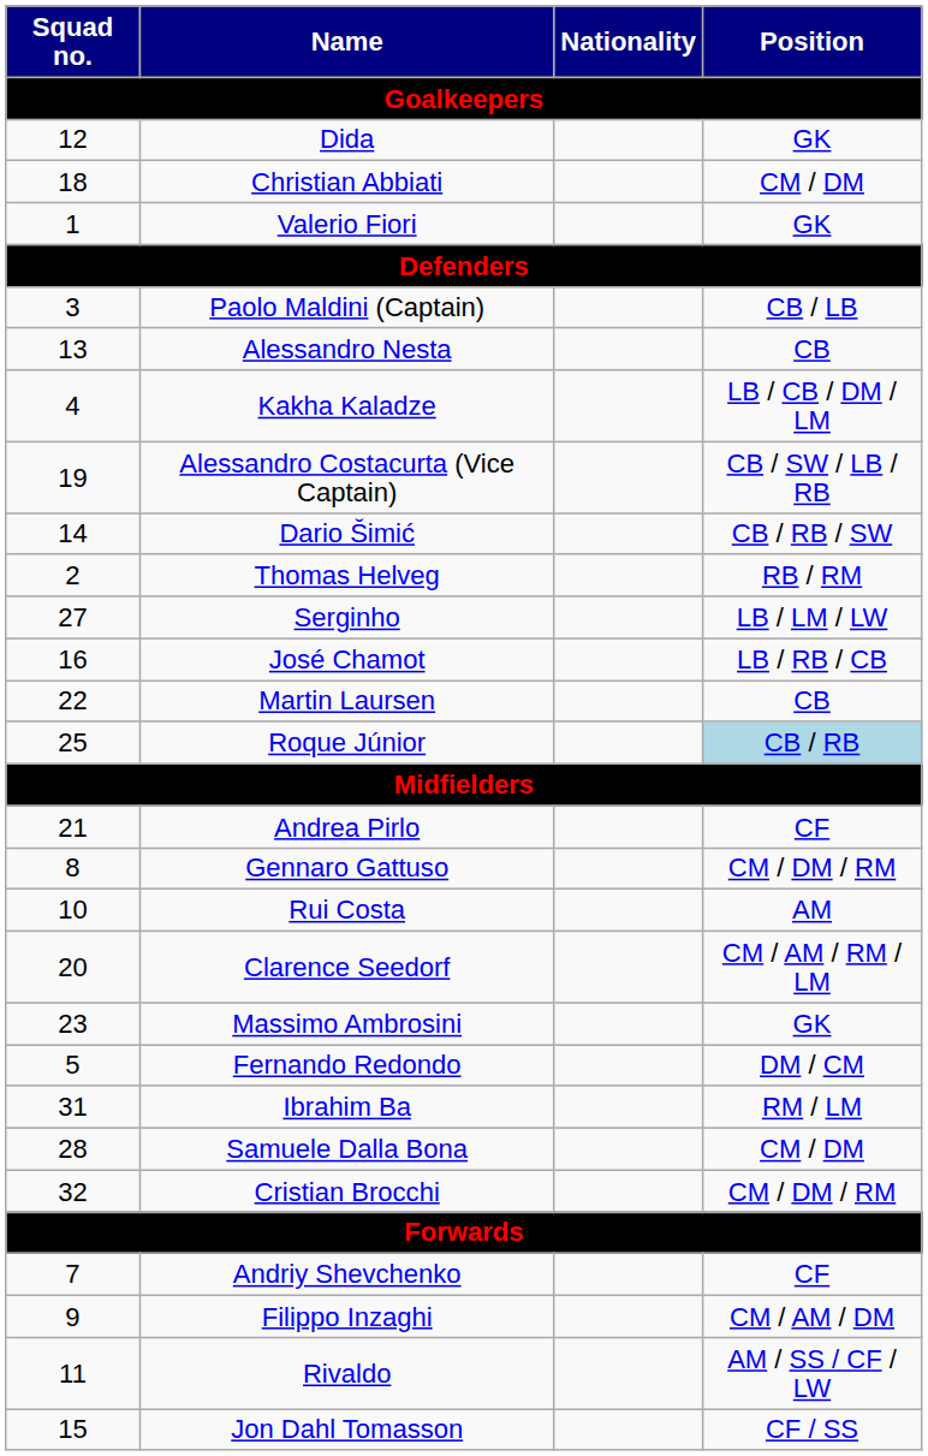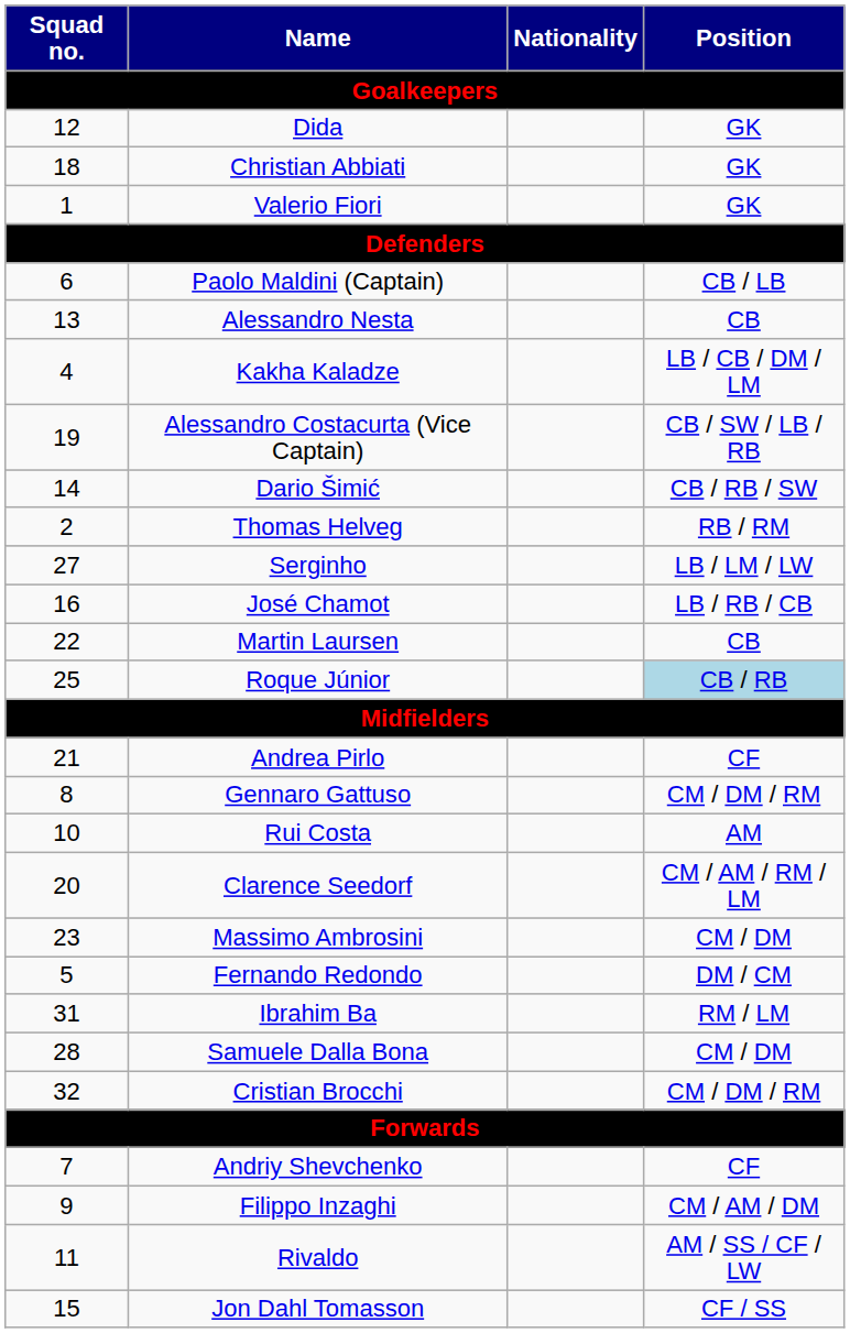Christian Abbiati | Position / Goalkeepers: CM / DM -> GK
Paolo Maldini (Captain) | Squad no. / Goalkeepers: 3 -> 6
Massimo Ambrosini | Position / Goalkeepers: GK -> CM / DM
